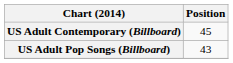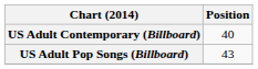US Adult Contemporary (Billboard) | Position: 45 -> 40
